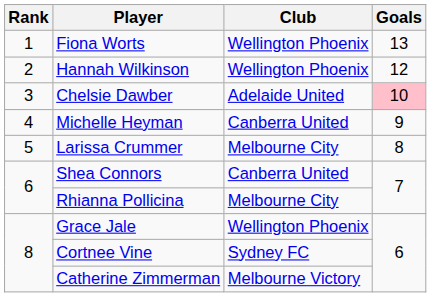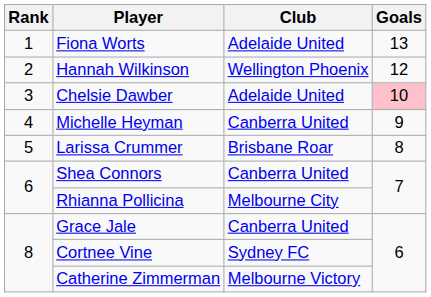Fiona Worts | Club: Wellington Phoenix -> Adelaide United
Larissa Crummer | Club: Melbourne City -> Brisbane Roar
Grace Jale | Club: Wellington Phoenix -> Canberra United
